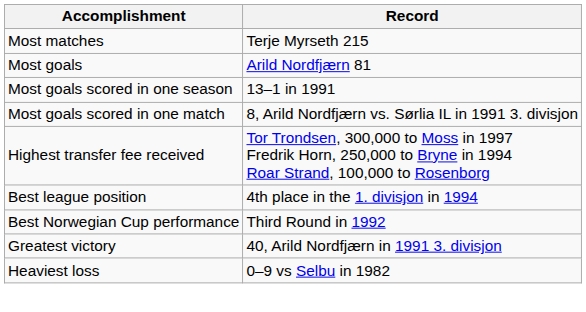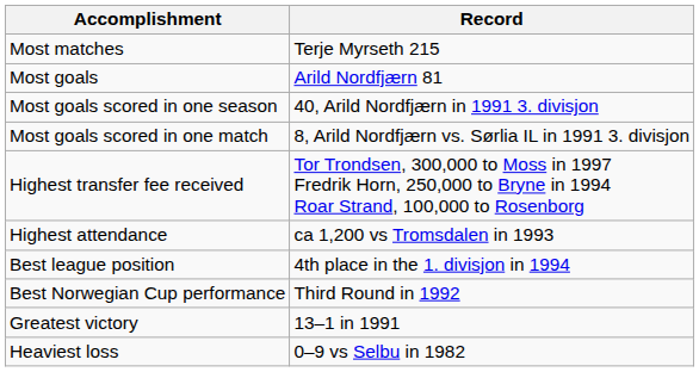Most goals scored in one season | Record: 13–1 in 1991 -> 40, Arild Nordfjærn in 1991 3. divisjon
+ row: Highest attendance | ca 1,200 vs Tromsdalen in 1993
Greatest victory | Record: 40, Arild Nordfjærn in 1991 3. divisjon -> 13–1 in 1991
